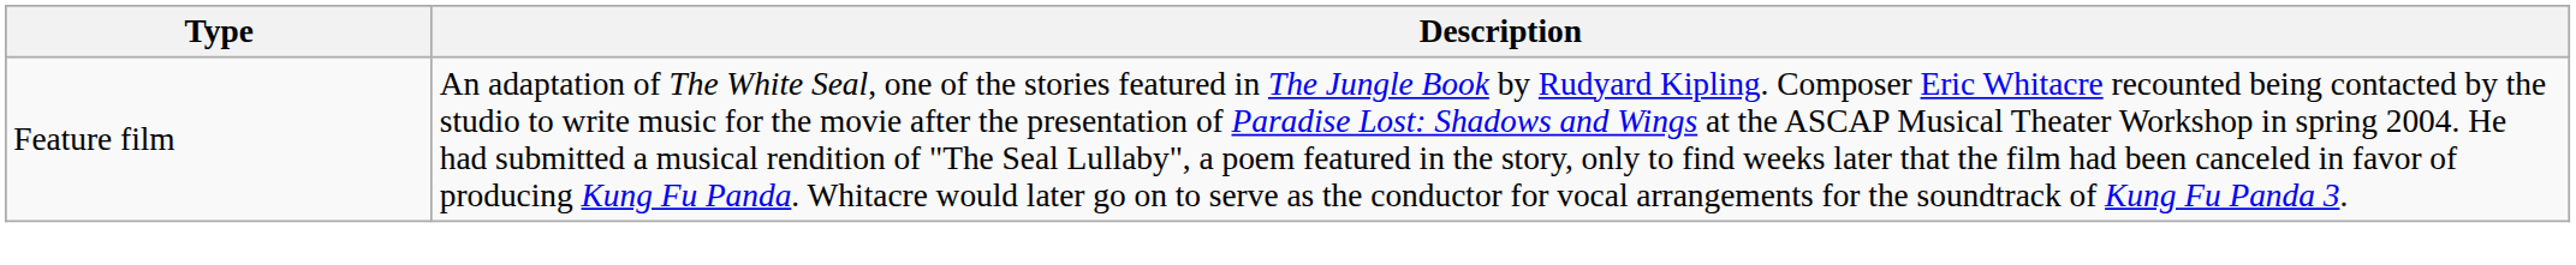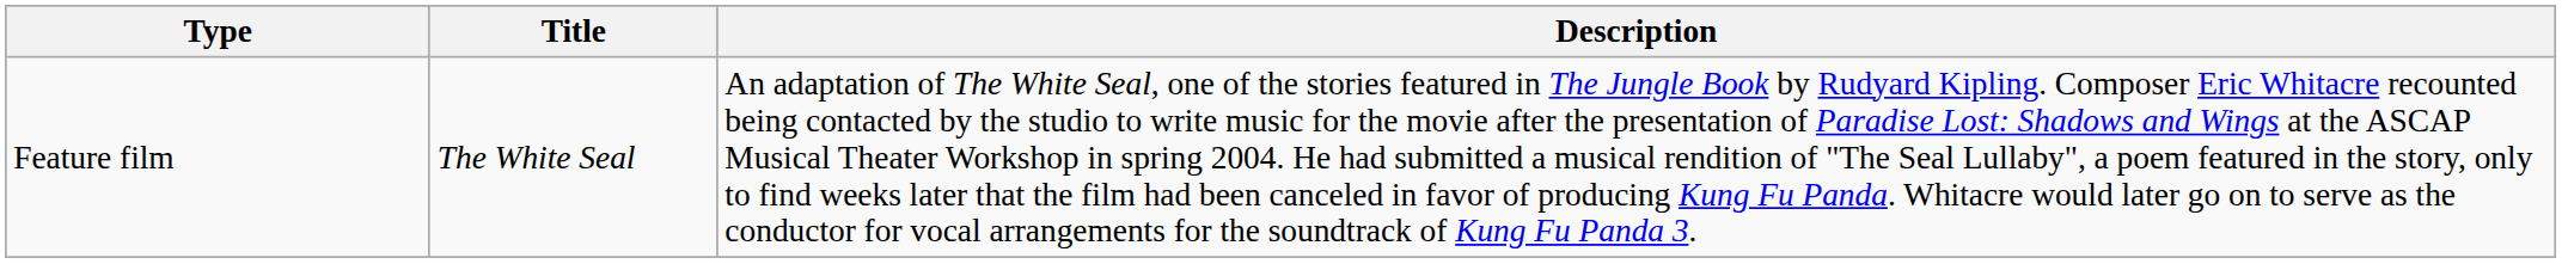+ column: Title | The White Seal
